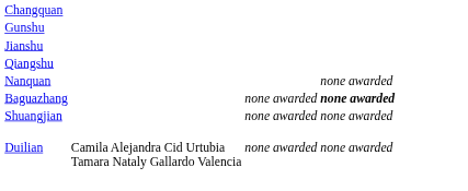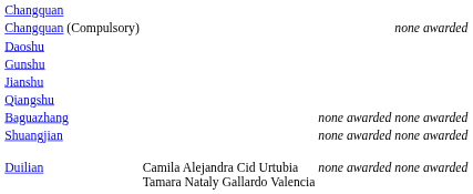+ row: Changquan (Compulsory) | none awarded
+ row: Daoshu
- row: Nanquan | none awarded
Baguazhang | column 4: bold -> normal
